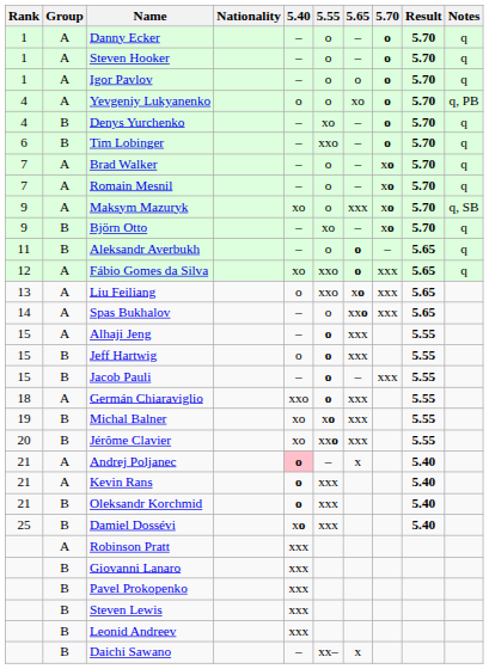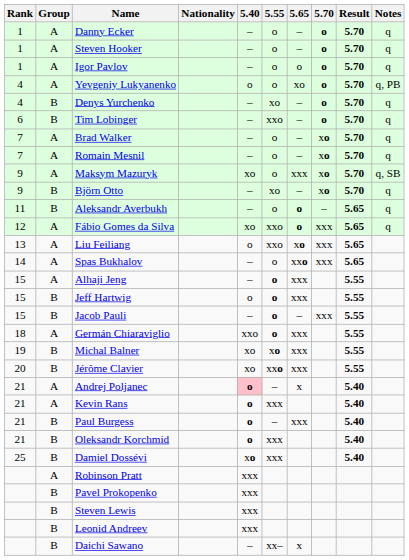+ row: 21 | B | Paul Burgess | o | – | xxx | 5.40
- row: B | Giovanni Lanaro | xxx
